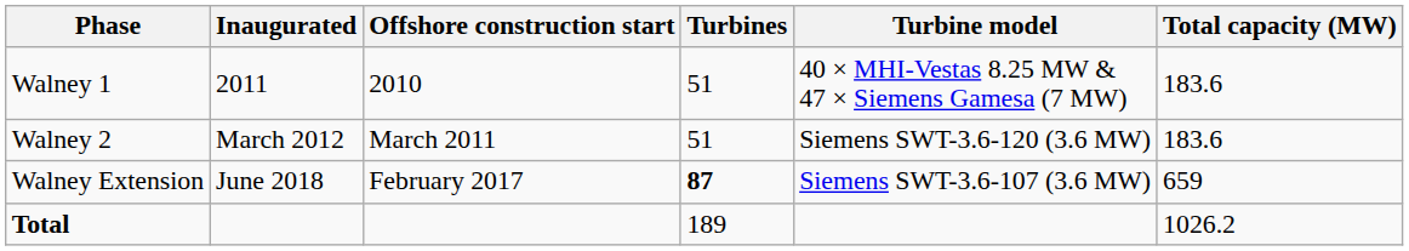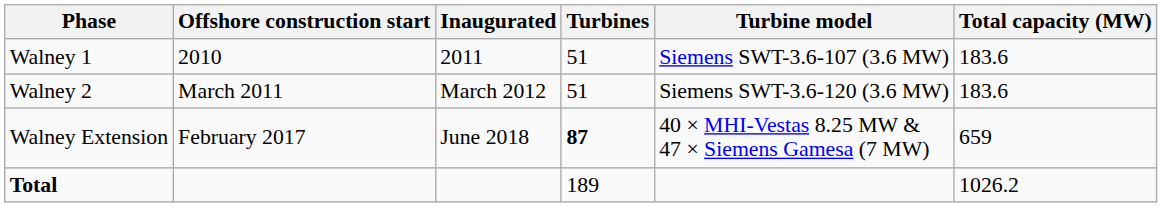columns swapped: Offshore construction start <-> Inaugurated
Walney 1 | Turbine model: 40 × MHI-Vestas 8.25 MW & 47 × Siemens Gamesa (7 MW) -> Siemens SWT-3.6-107 (3.6 MW)
Walney Extension | Turbine model: Siemens SWT-3.6-107 (3.6 MW) -> 40 × MHI-Vestas 8.25 MW & 47 × Siemens Gamesa (7 MW)
